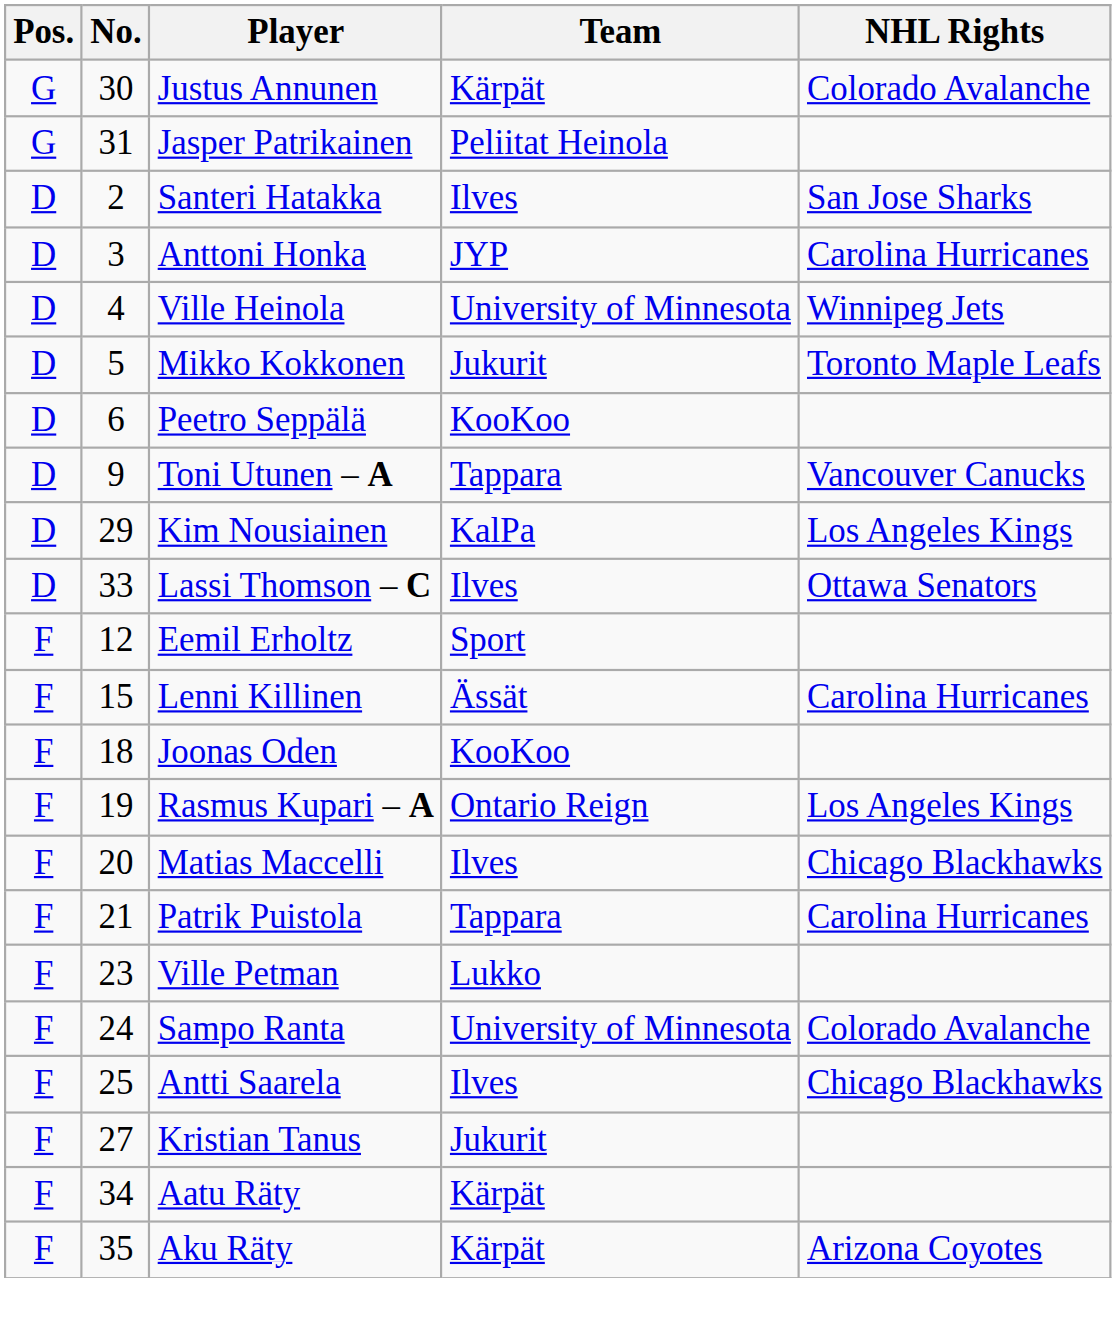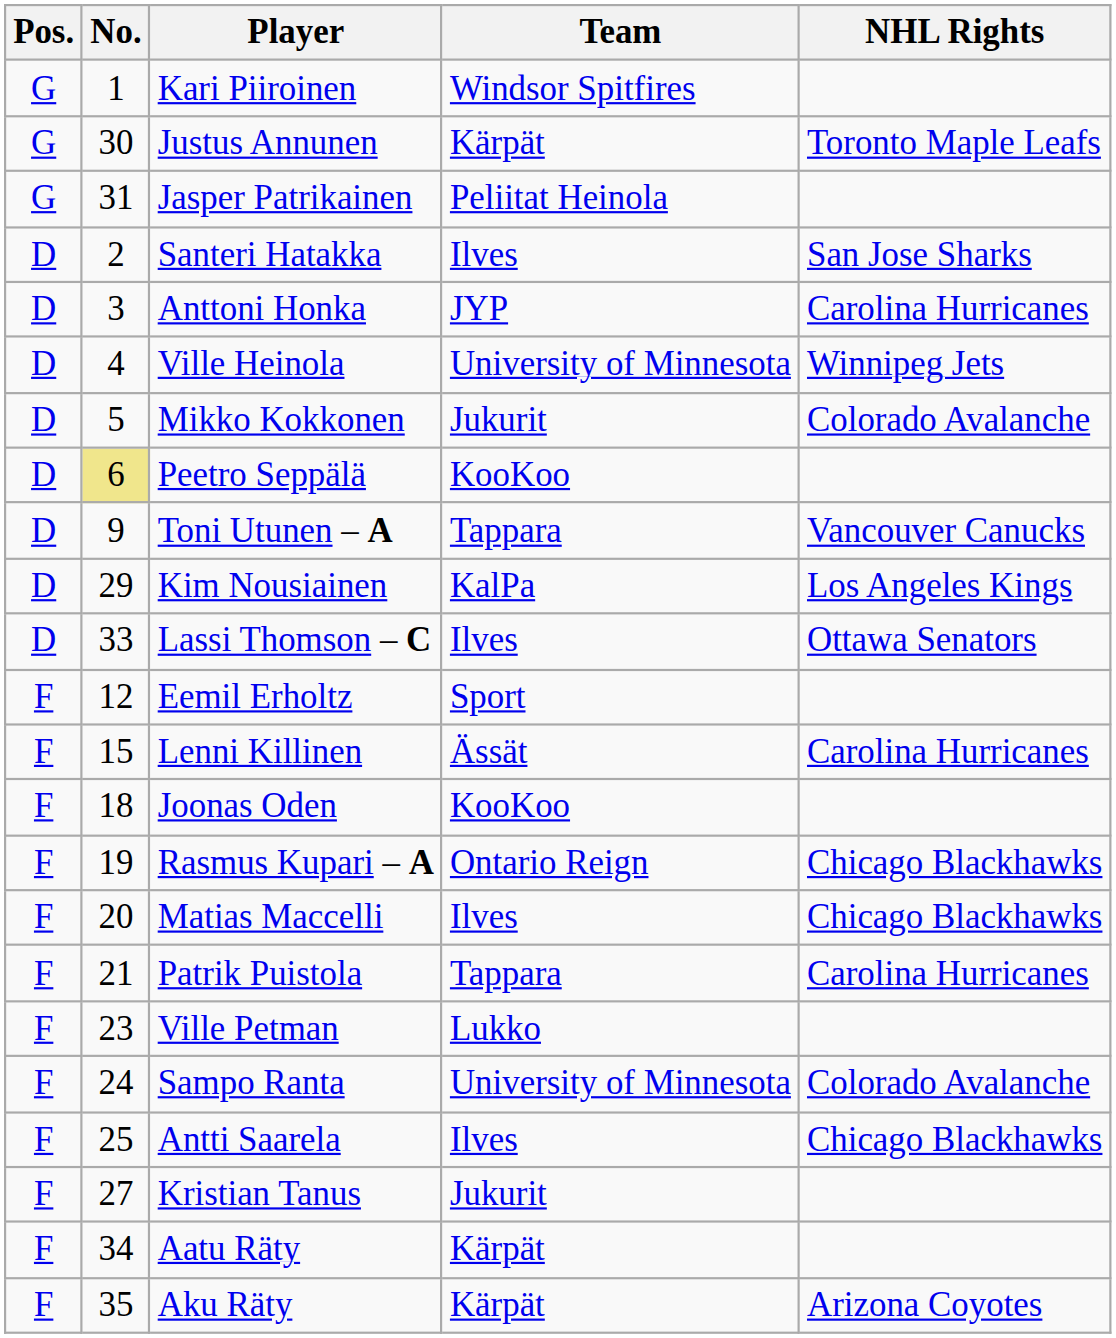+ row: G | 1 | Kari Piiroinen | Windsor Spitfires
Justus Annunen | NHL Rights: Colorado Avalanche -> Toronto Maple Leafs
Mikko Kokkonen | NHL Rights: Toronto Maple Leafs -> Colorado Avalanche
Peetro Seppälä | No.: no background -> khaki background
Rasmus Kupari – A | NHL Rights: Los Angeles Kings -> Chicago Blackhawks
